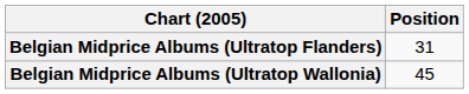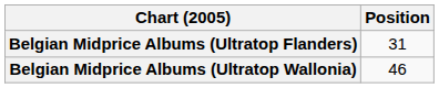Belgian Midprice Albums (Ultratop Wallonia) | Position: 45 -> 46
